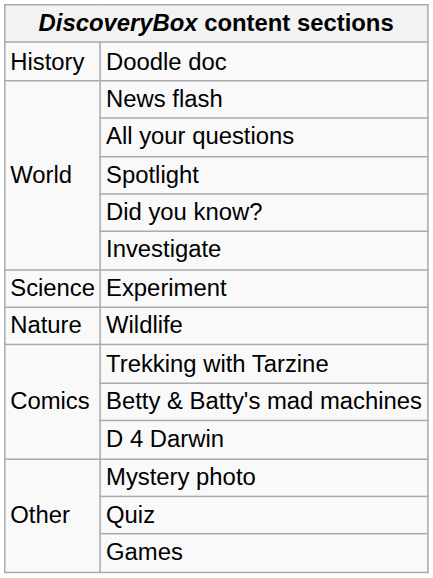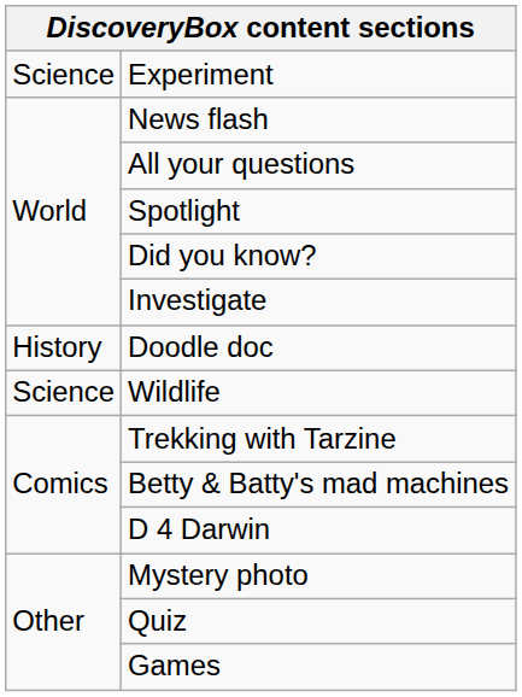rows swapped: Doodle doc <-> Experiment
Wildlife | column 1: Nature -> Science
